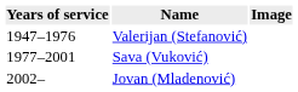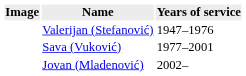columns swapped: Image <-> Years of service
